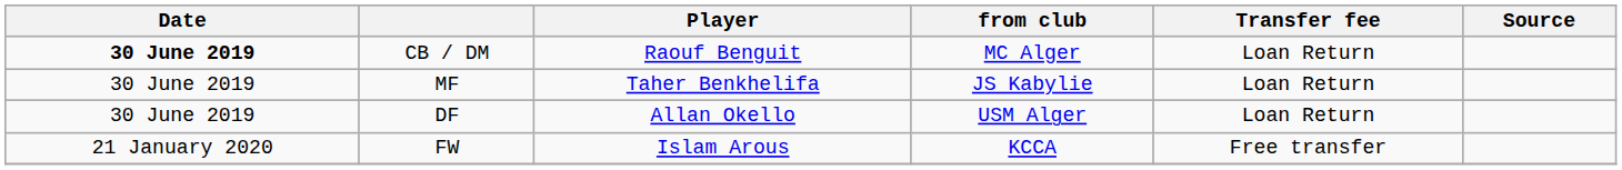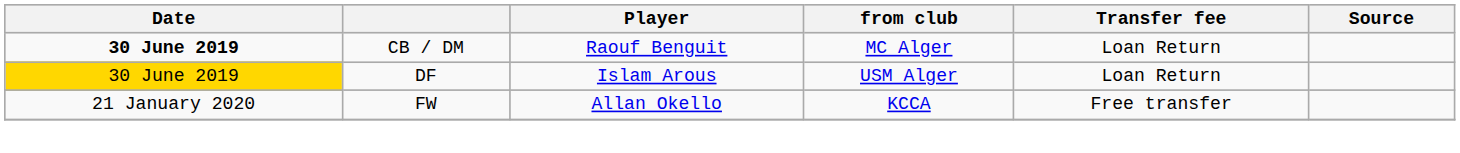- row: 30 June 2019 | MF | Taher Benkhelifa | JS Kabylie | Loan Return
DF | Date: no background -> gold background
DF | Player: Allan Okello -> Islam Arous
FW | Player: Islam Arous -> Allan Okello
